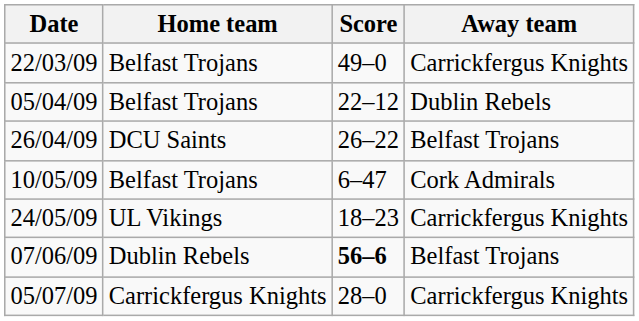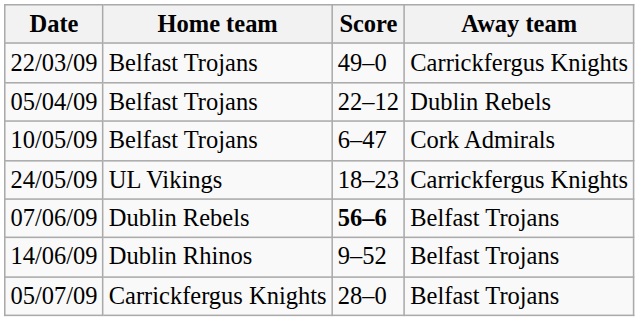- row: 26/04/09 | DCU Saints | 26–22 | Belfast Trojans
+ row: 14/06/09 | Dublin Rhinos | 9–52 | Belfast Trojans
05/07/09 | Away team: Carrickfergus Knights -> Belfast Trojans
